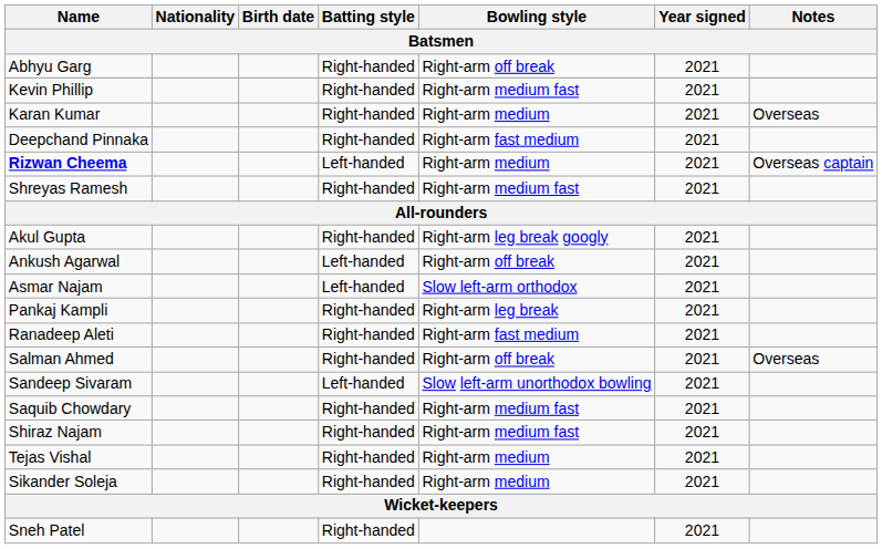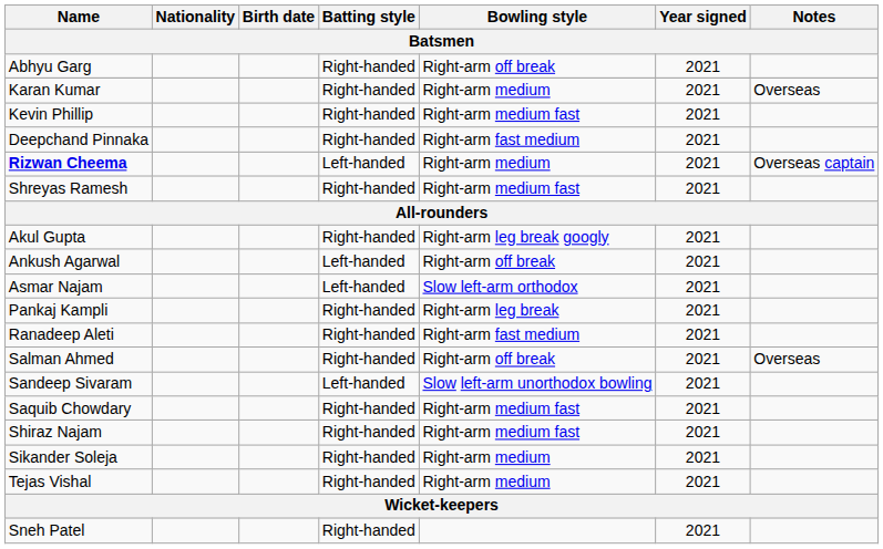rows swapped: Karan Kumar <-> Kevin Phillip
rows swapped: Sikander Soleja <-> Tejas Vishal
